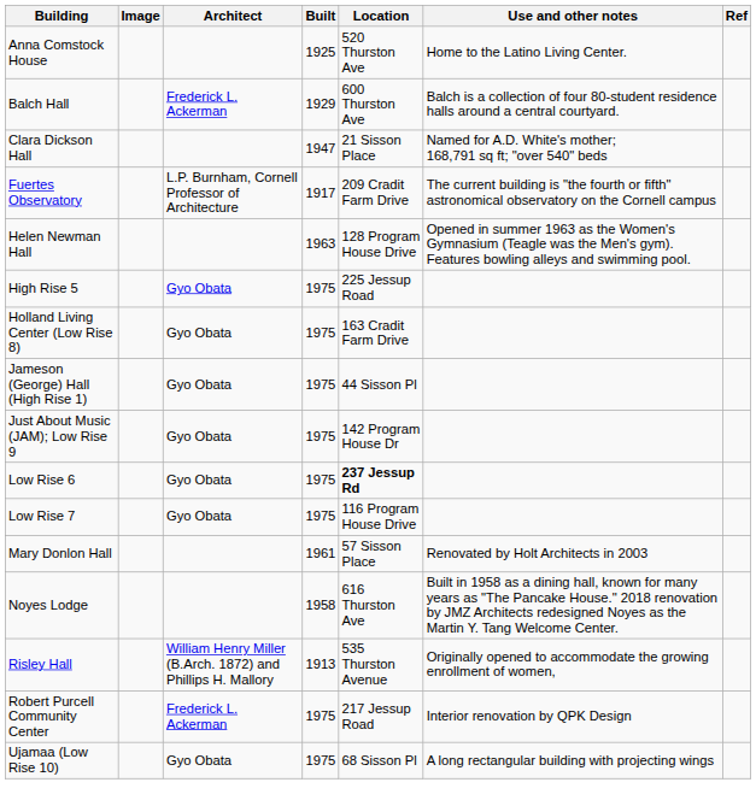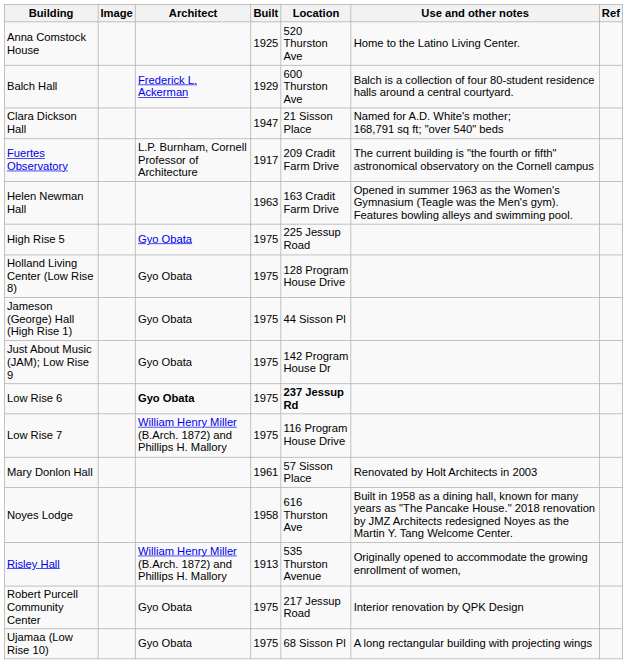Helen Newman Hall | Location: 128 Program House Drive -> 163 Cradit Farm Drive
Holland Living Center (Low Rise 8) | Location: 163 Cradit Farm Drive -> 128 Program House Drive
Low Rise 6 | Architect: normal -> bold
Low Rise 7 | Architect: Gyo Obata -> William Henry Miller (B.Arch. 1872) and Phillips H. Mallory
Robert Purcell Community Center | Architect: Frederick L. Ackerman -> Gyo Obata
